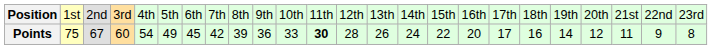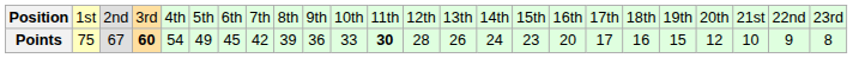Points | column 4: normal -> bold
Points | column 16: 22 -> 23
Points | column 20: 14 -> 15
Points | column 22: 11 -> 10
